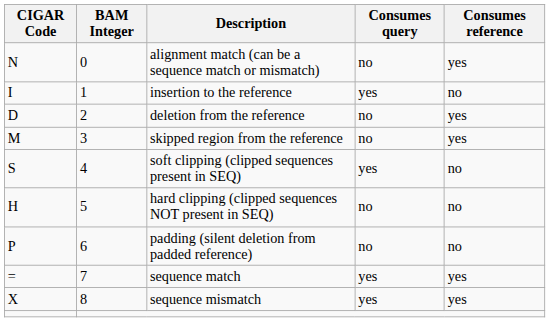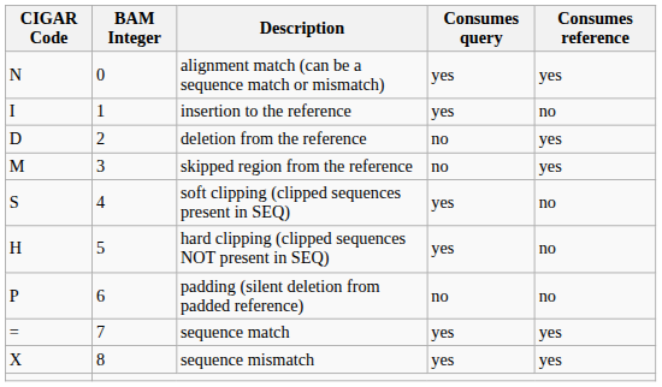alignment match (can be a sequence match or mismatch) | Consumes query: no -> yes
hard clipping (clipped sequences NOT present in SEQ) | Consumes query: no -> yes
